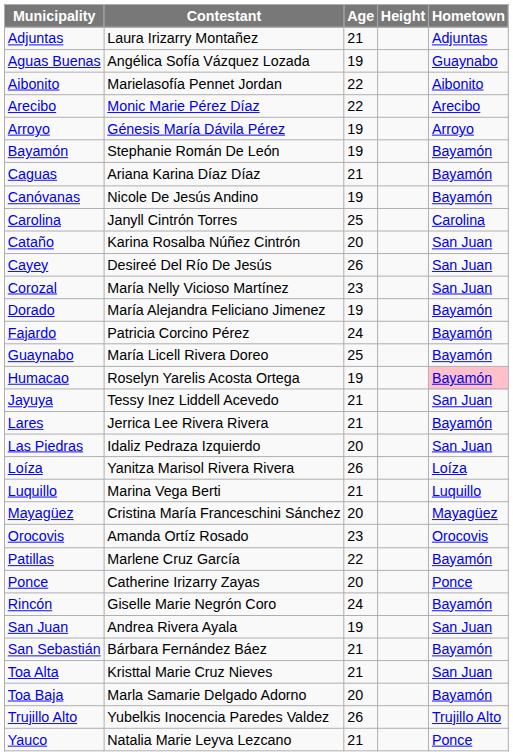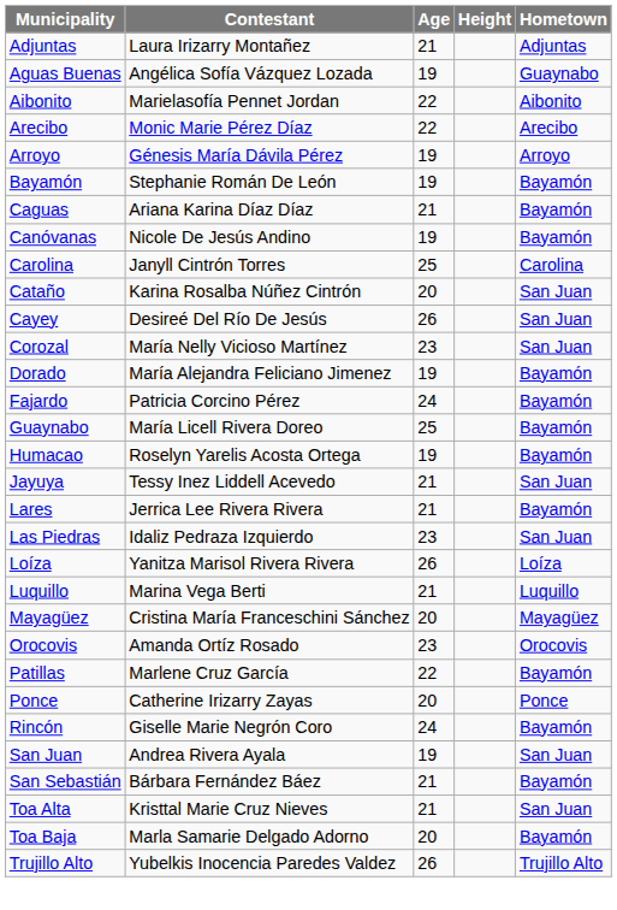Humacao | Hometown: pink background -> no background
Las Piedras | Age: 20 -> 23
- row: Yauco | Natalia Marie Leyva Lezcano | 21 | Ponce
